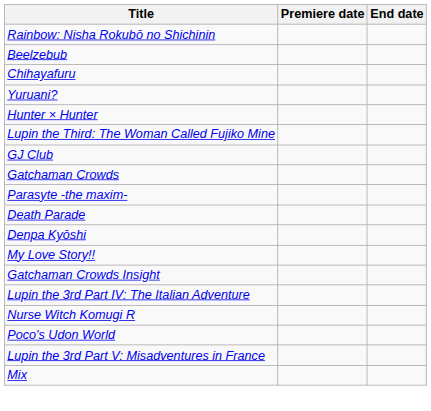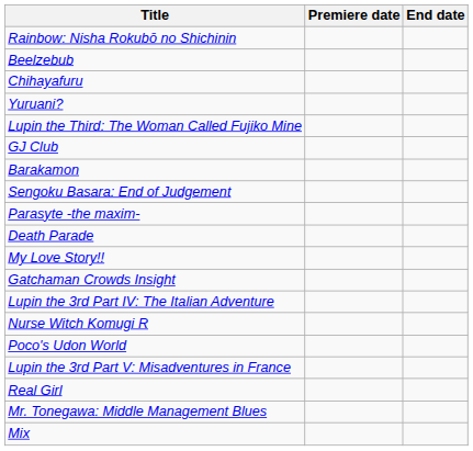- row: Hunter × Hunter
- row: Gatchaman Crowds
+ row: Barakamon
+ row: Sengoku Basara: End of Judgement
- row: Denpa Kyōshi
+ row: Real Girl
+ row: Mr. Tonegawa: Middle Management Blues
